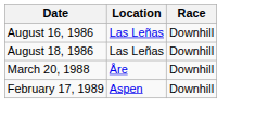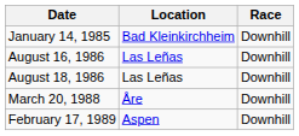+ row: January 14, 1985 | Bad Kleinkirchheim | Downhill
